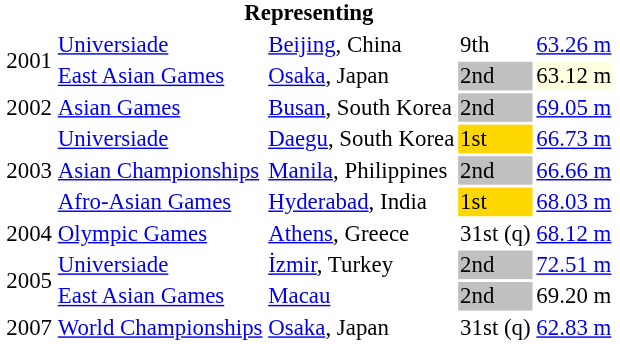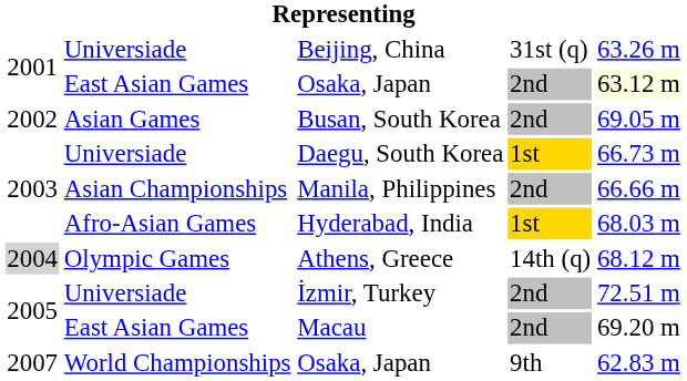Beijing, China | column 4: 9th -> 31st (q)
Athens, Greece | column 1: no background -> lightgrey background
Athens, Greece | column 4: 31st (q) -> 14th (q)
World Championships / Osaka, Japan | column 4: 31st (q) -> 9th
